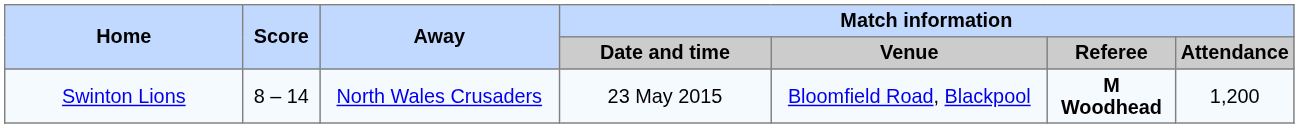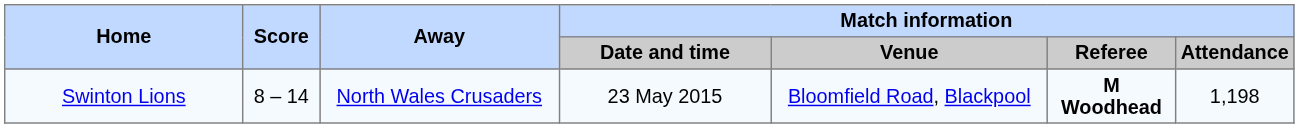Swinton Lions | Match information / Attendance: 1,200 -> 1,198
